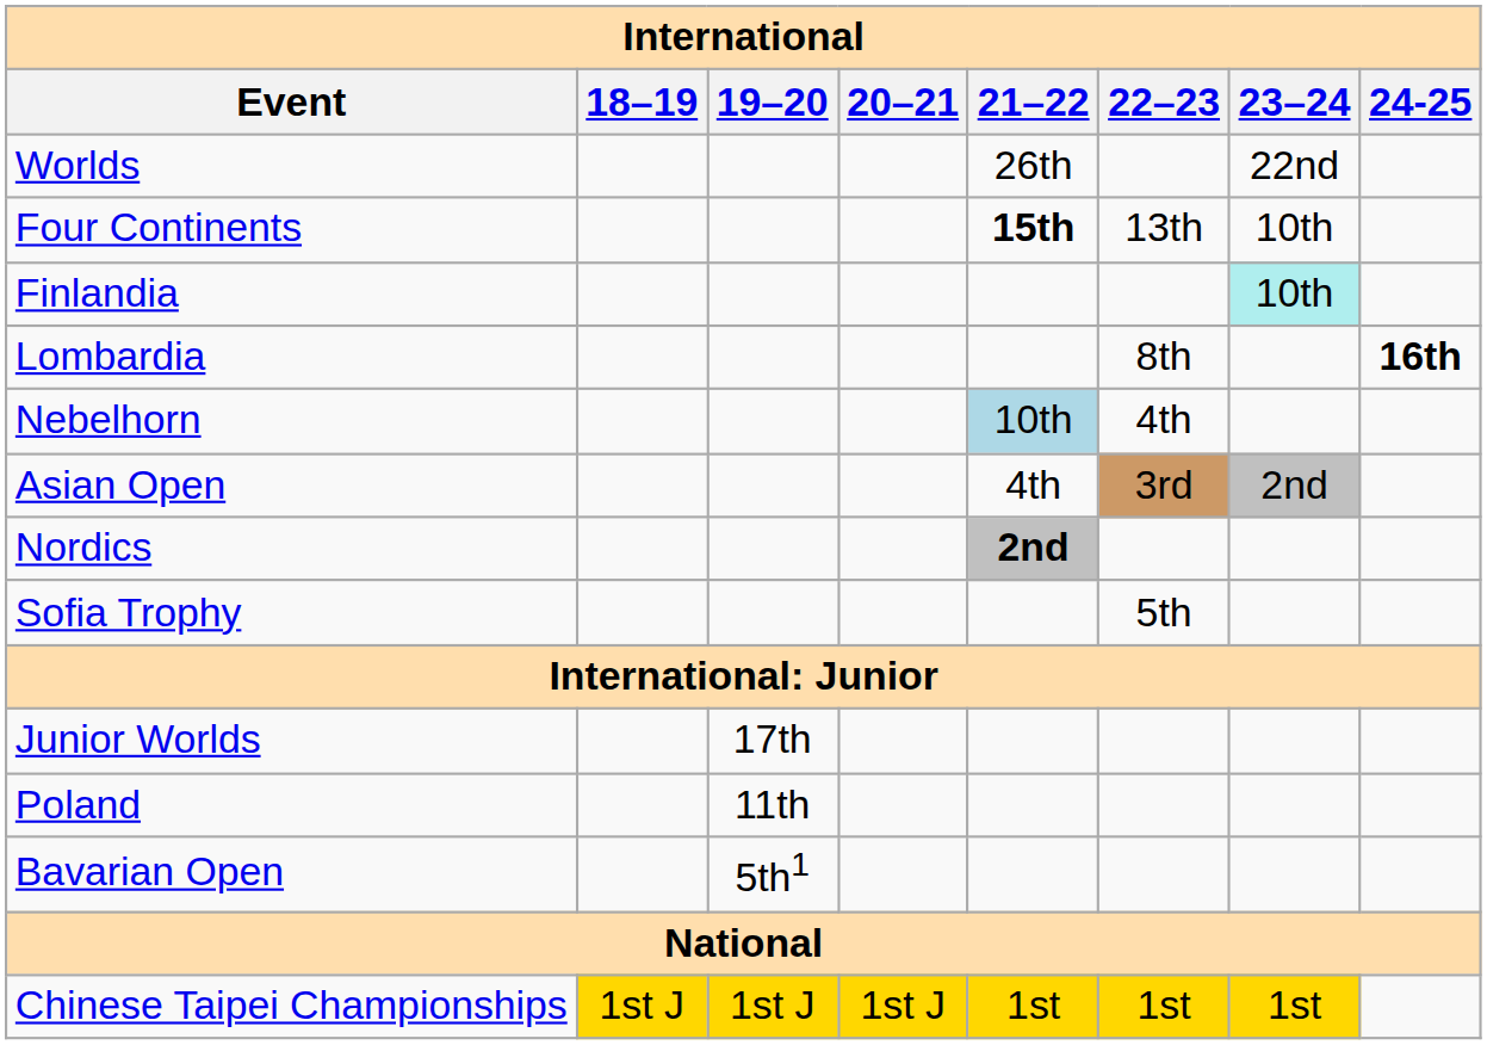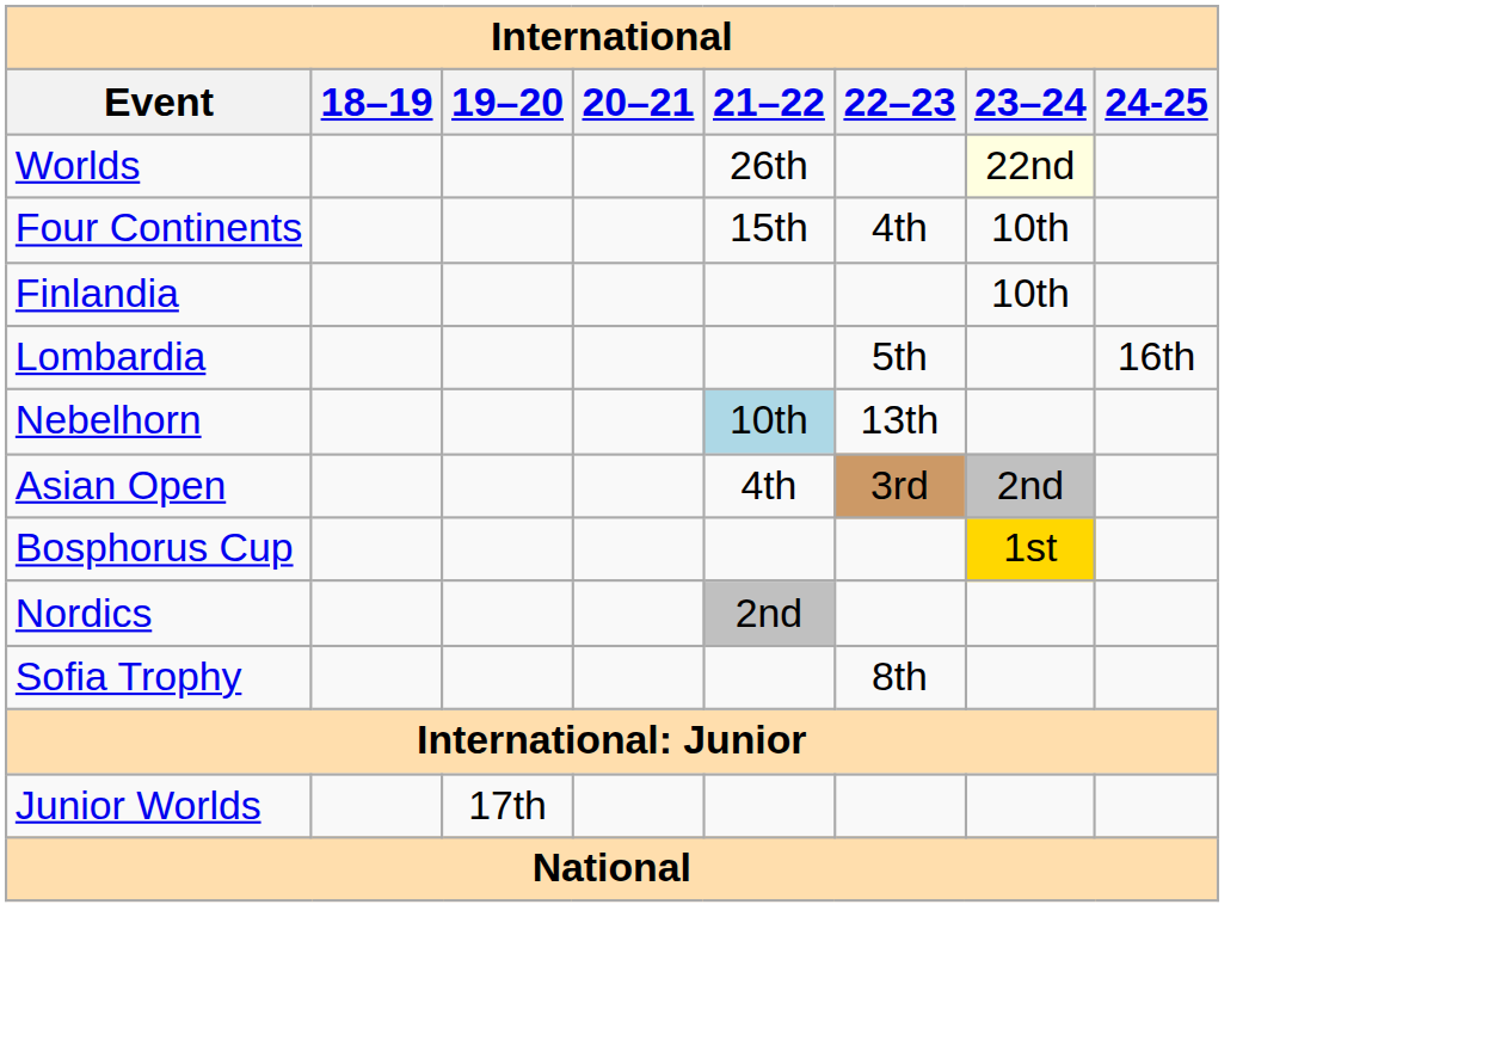Worlds | 23–24: no background -> lightyellow background
Four Continents | 21–22: bold -> normal
Four Continents | 22–23: 13th -> 4th
Finlandia | 23–24: paleturquoise background -> no background
Lombardia | 22–23: 8th -> 5th
Lombardia | 24-25: bold -> normal
Nebelhorn | 22–23: 4th -> 13th
+ row: Bosphorus Cup | 1st
Nordics | 21–22: bold -> normal
Sofia Trophy | 22–23: 5th -> 8th
- row: Poland | 11th
- row: Bavarian Open | 5th1
- row: Chinese Taipei Championships | 1st J | 1st J | 1st J | 1st | 1st | 1st
